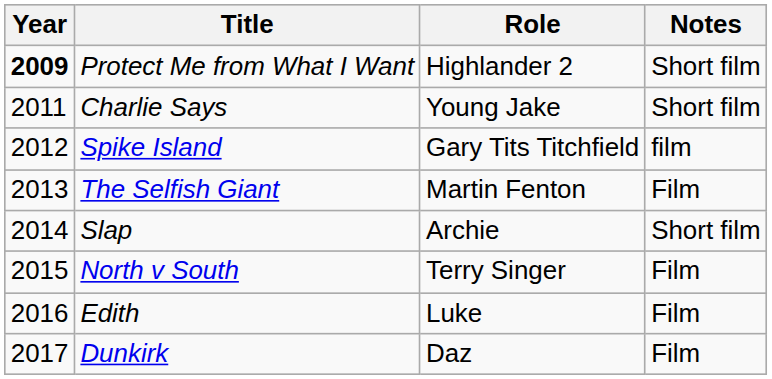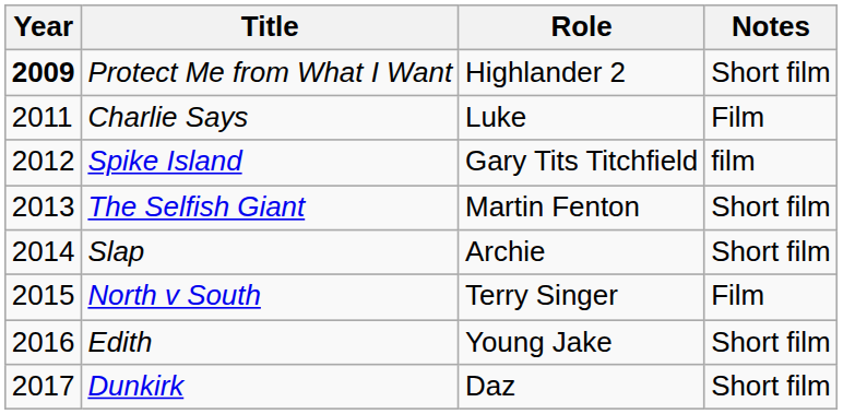Charlie Says | Role: Young Jake -> Luke
Charlie Says | Notes: Short film -> Film
The Selfish Giant | Notes: Film -> Short film
Edith | Role: Luke -> Young Jake
Edith | Notes: Film -> Short film
Dunkirk | Notes: Film -> Short film
